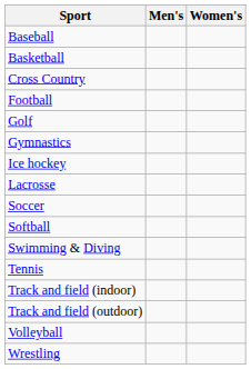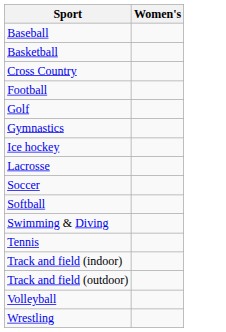- column: Men's
